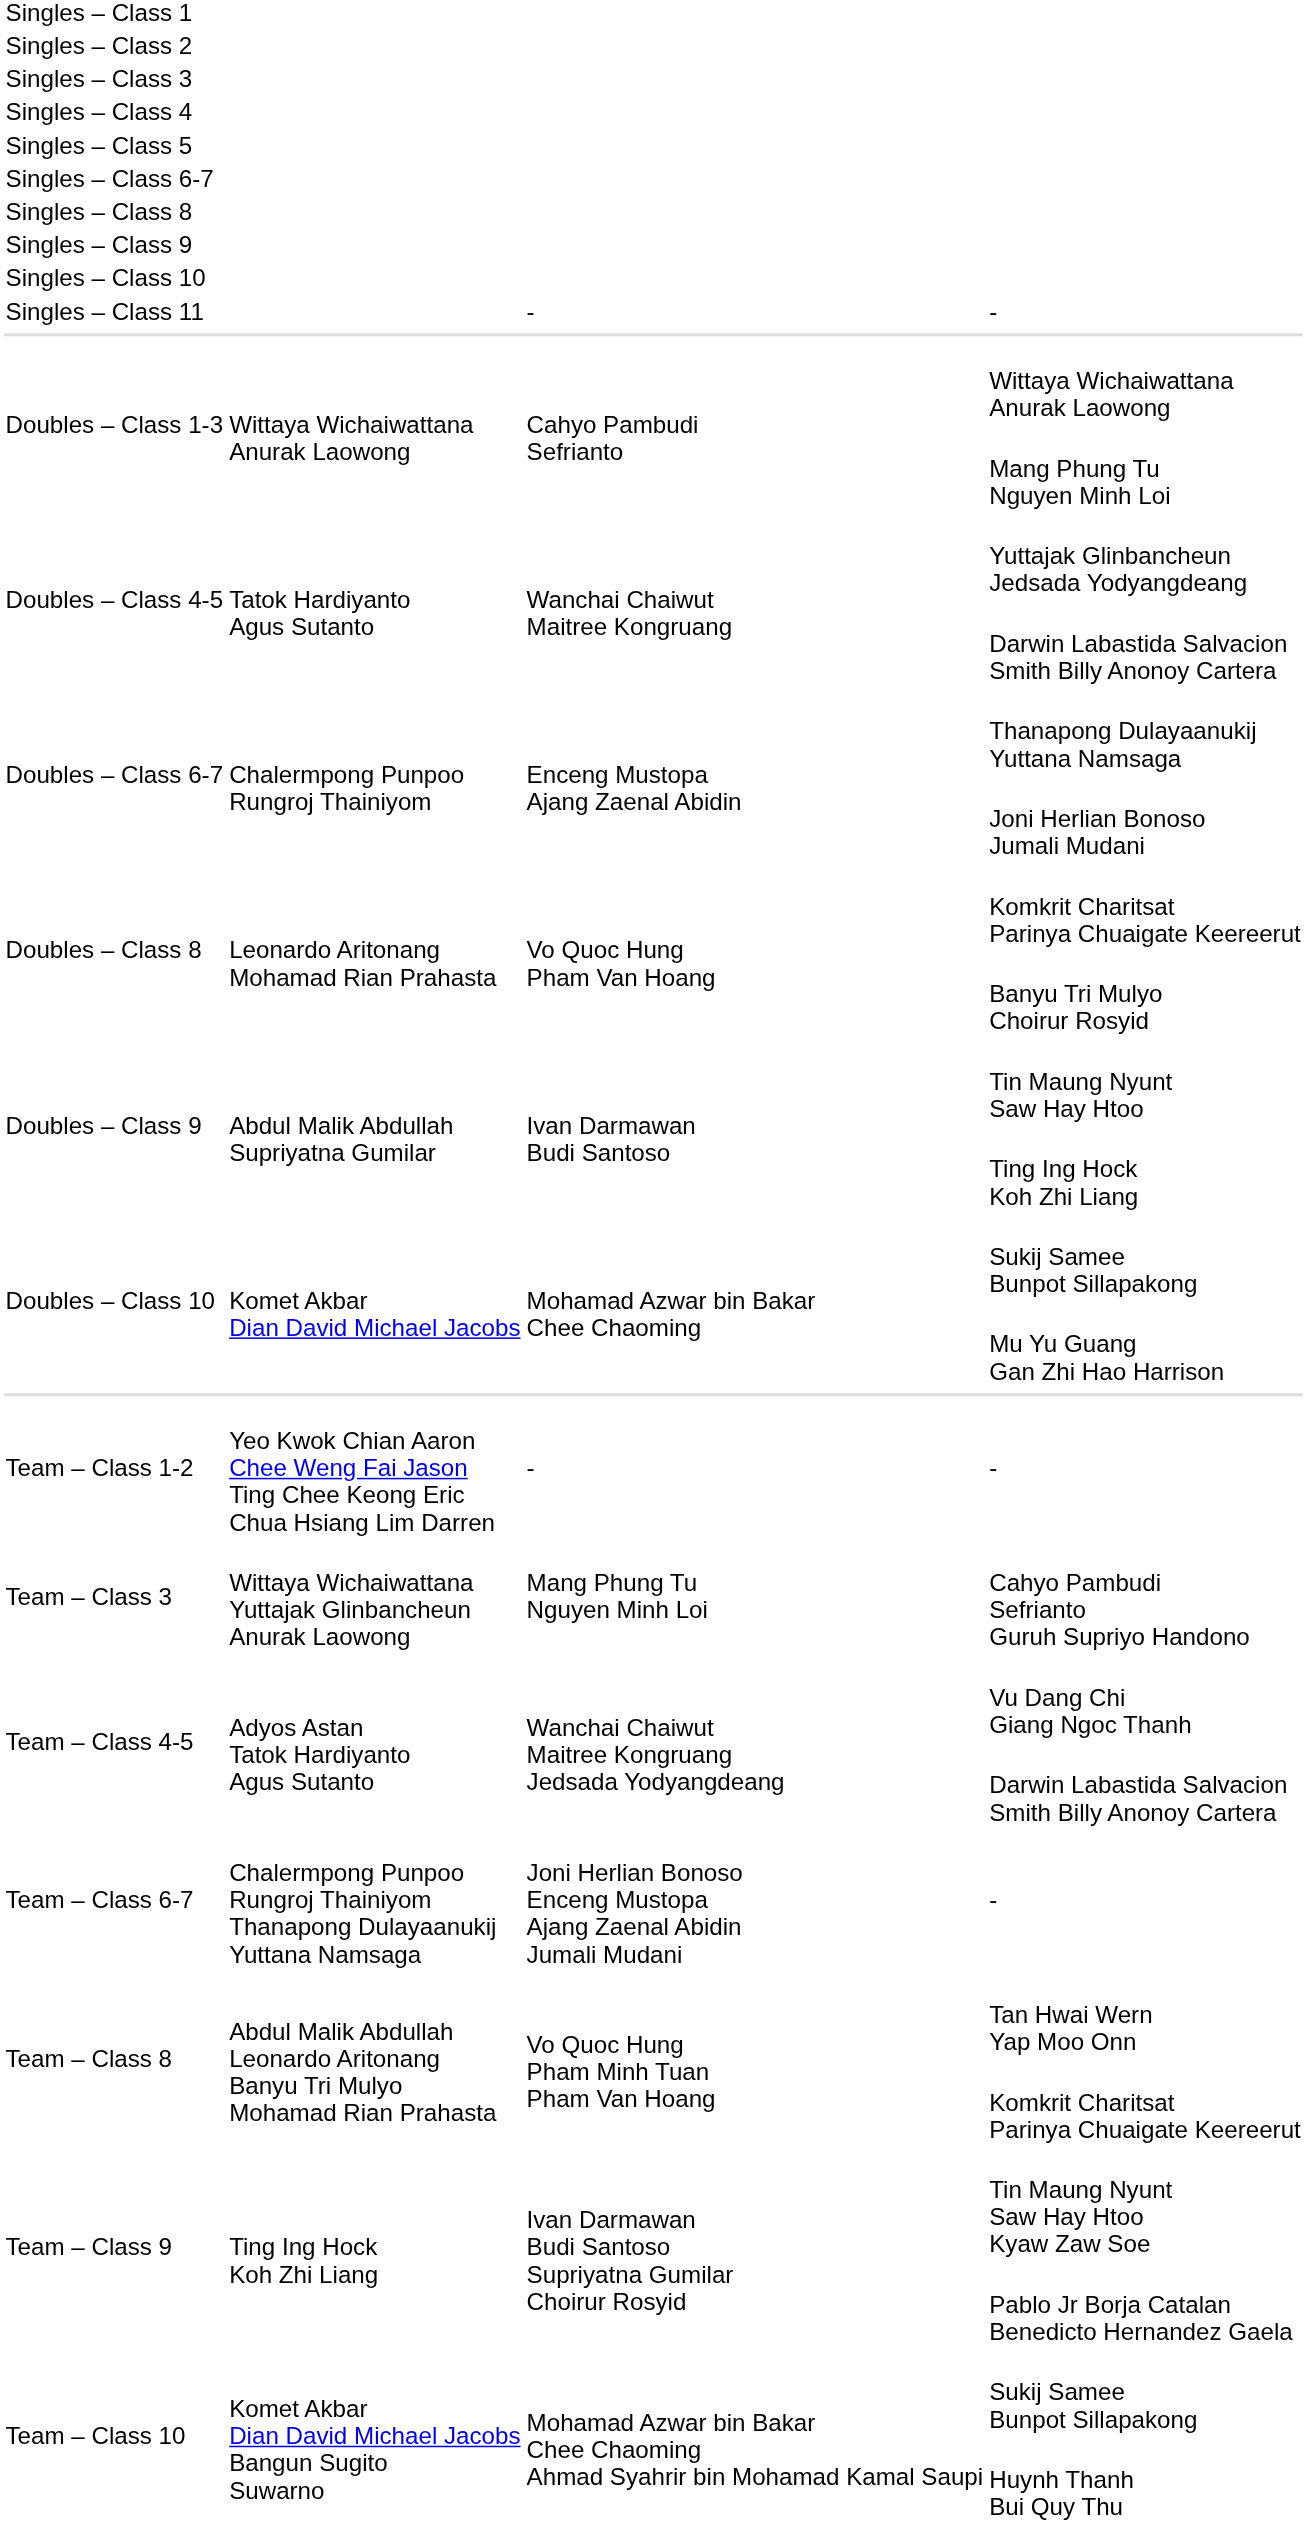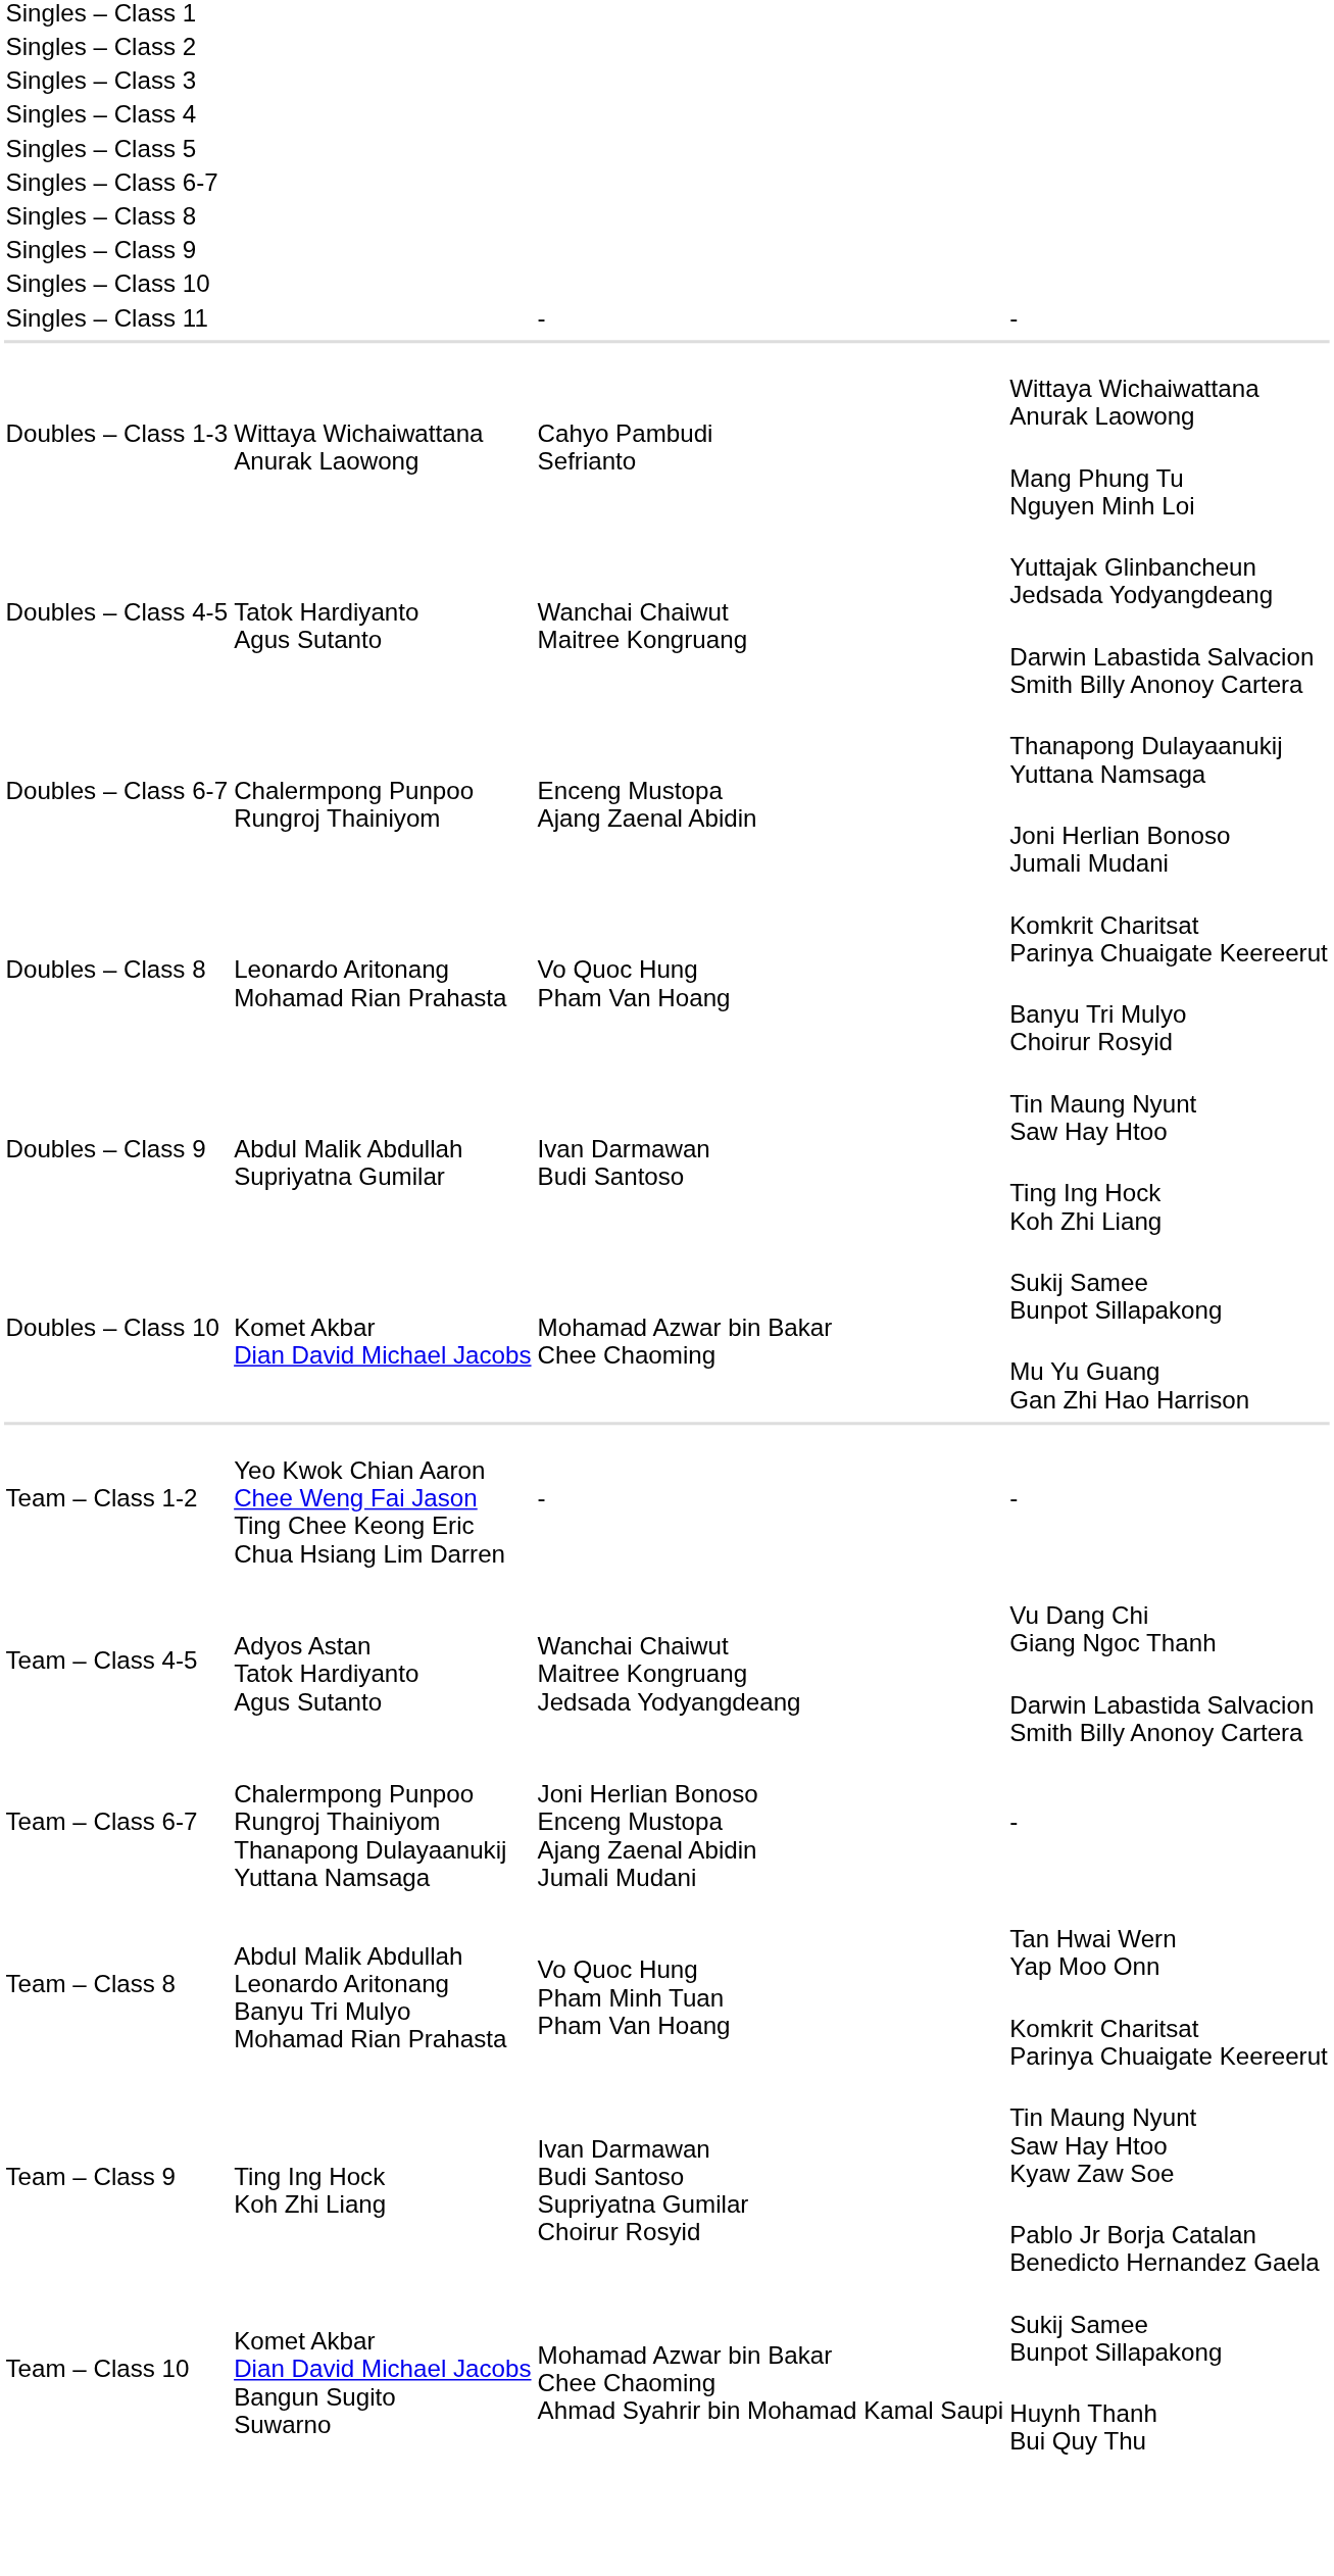- row: Team – Class 3 | Wittaya Wichaiwattana Yuttajak Glinbancheun Anurak Laowong | Mang Phung Tu Nguyen Minh Loi | Cahyo Pambudi Sefrianto Guruh Supriyo Handono
